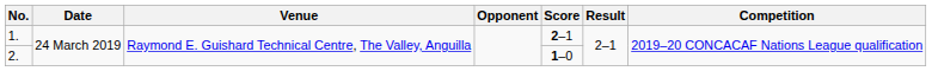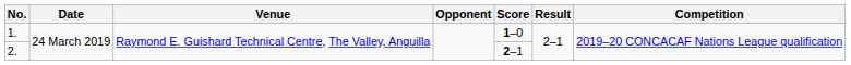1. | Score: 2–1 -> 1–0
2. | Score: 1–0 -> 2–1
